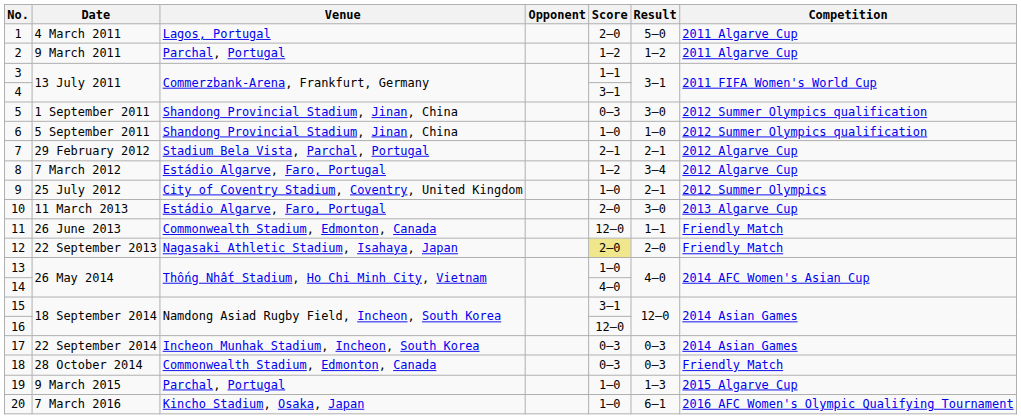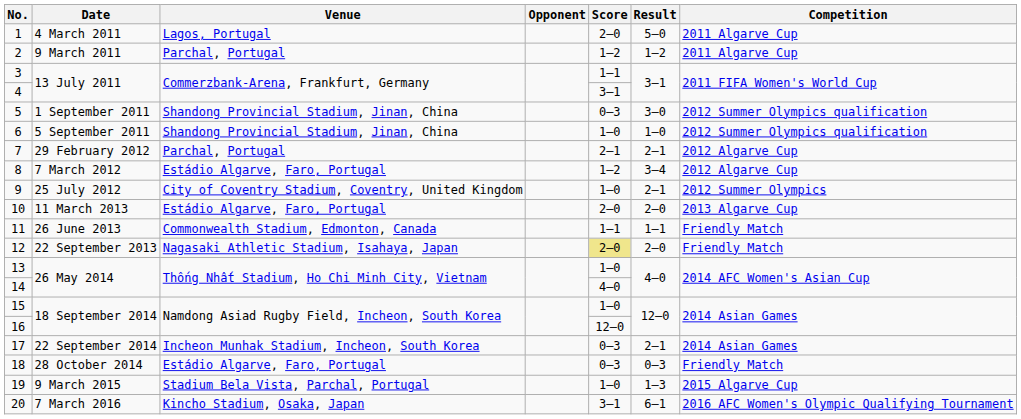7 | Venue: Stadium Bela Vista, Parchal, Portugal -> Parchal, Portugal
10 | Result: 3–0 -> 2–0
11 | Score: 12–0 -> 1–1
15 | Score: 3–1 -> 1–0
17 | Result: 0–3 -> 2–1
18 | Venue: Commonwealth Stadium, Edmonton, Canada -> Estádio Algarve, Faro, Portugal
19 | Venue: Parchal, Portugal -> Stadium Bela Vista, Parchal, Portugal
20 | Score: 1–0 -> 3–1
